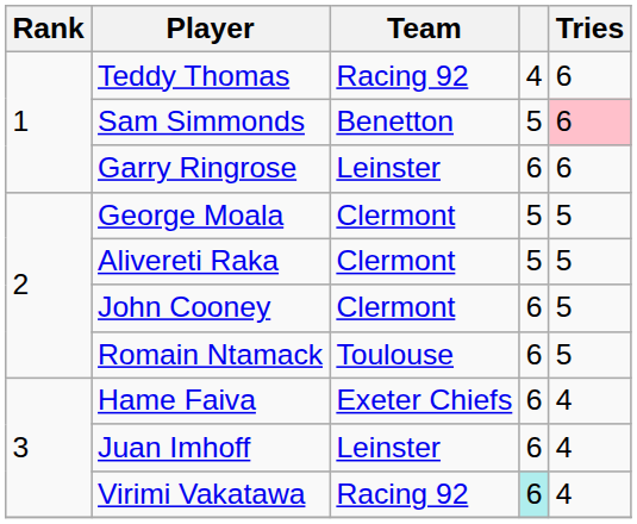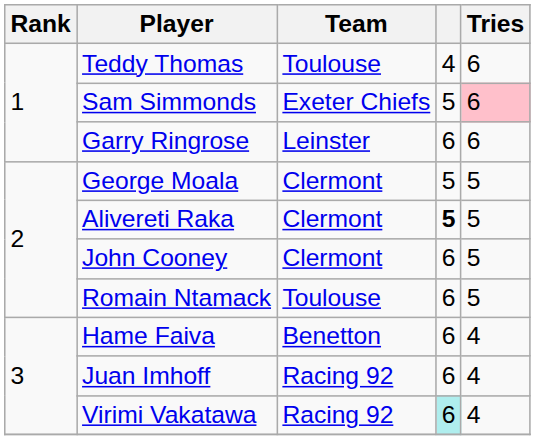Teddy Thomas | Team: Racing 92 -> Toulouse
Sam Simmonds | Team: Benetton -> Exeter Chiefs
Alivereti Raka | column 4: normal -> bold
Hame Faiva | Team: Exeter Chiefs -> Benetton
Juan Imhoff | Team: Leinster -> Racing 92
